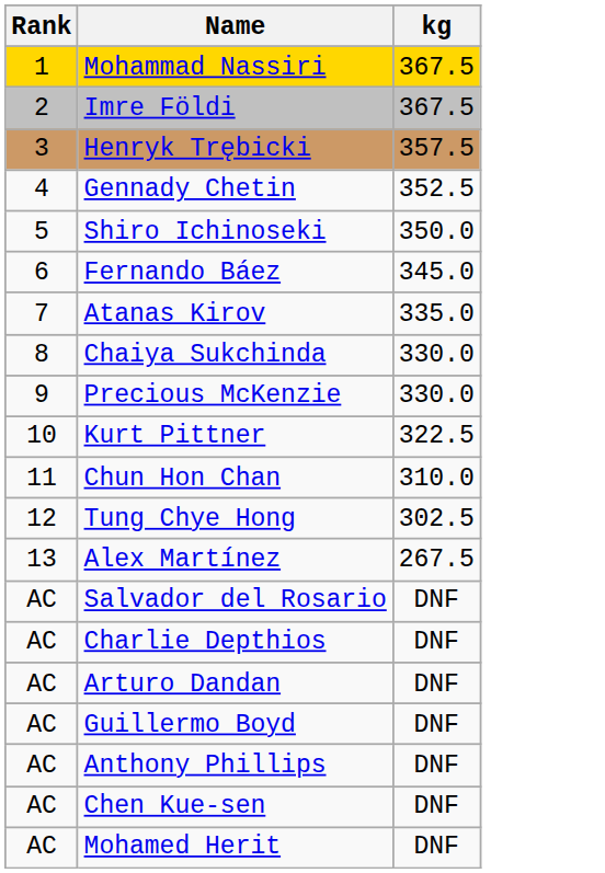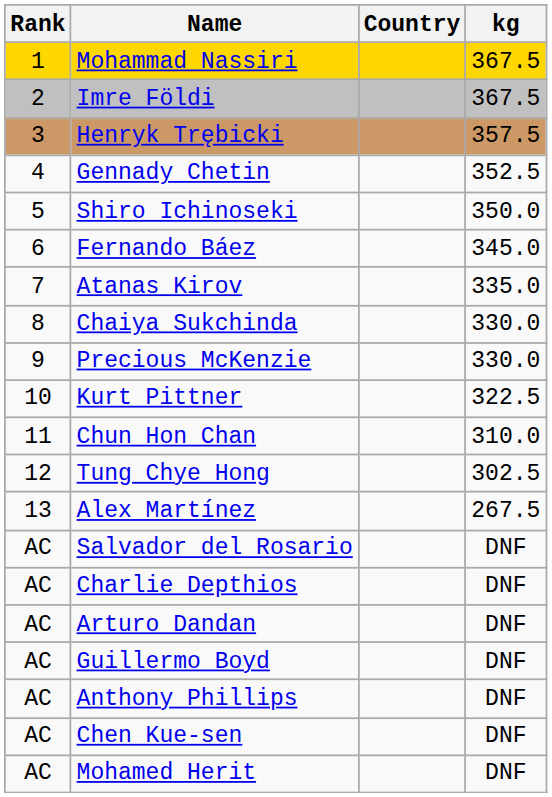+ column: Country
